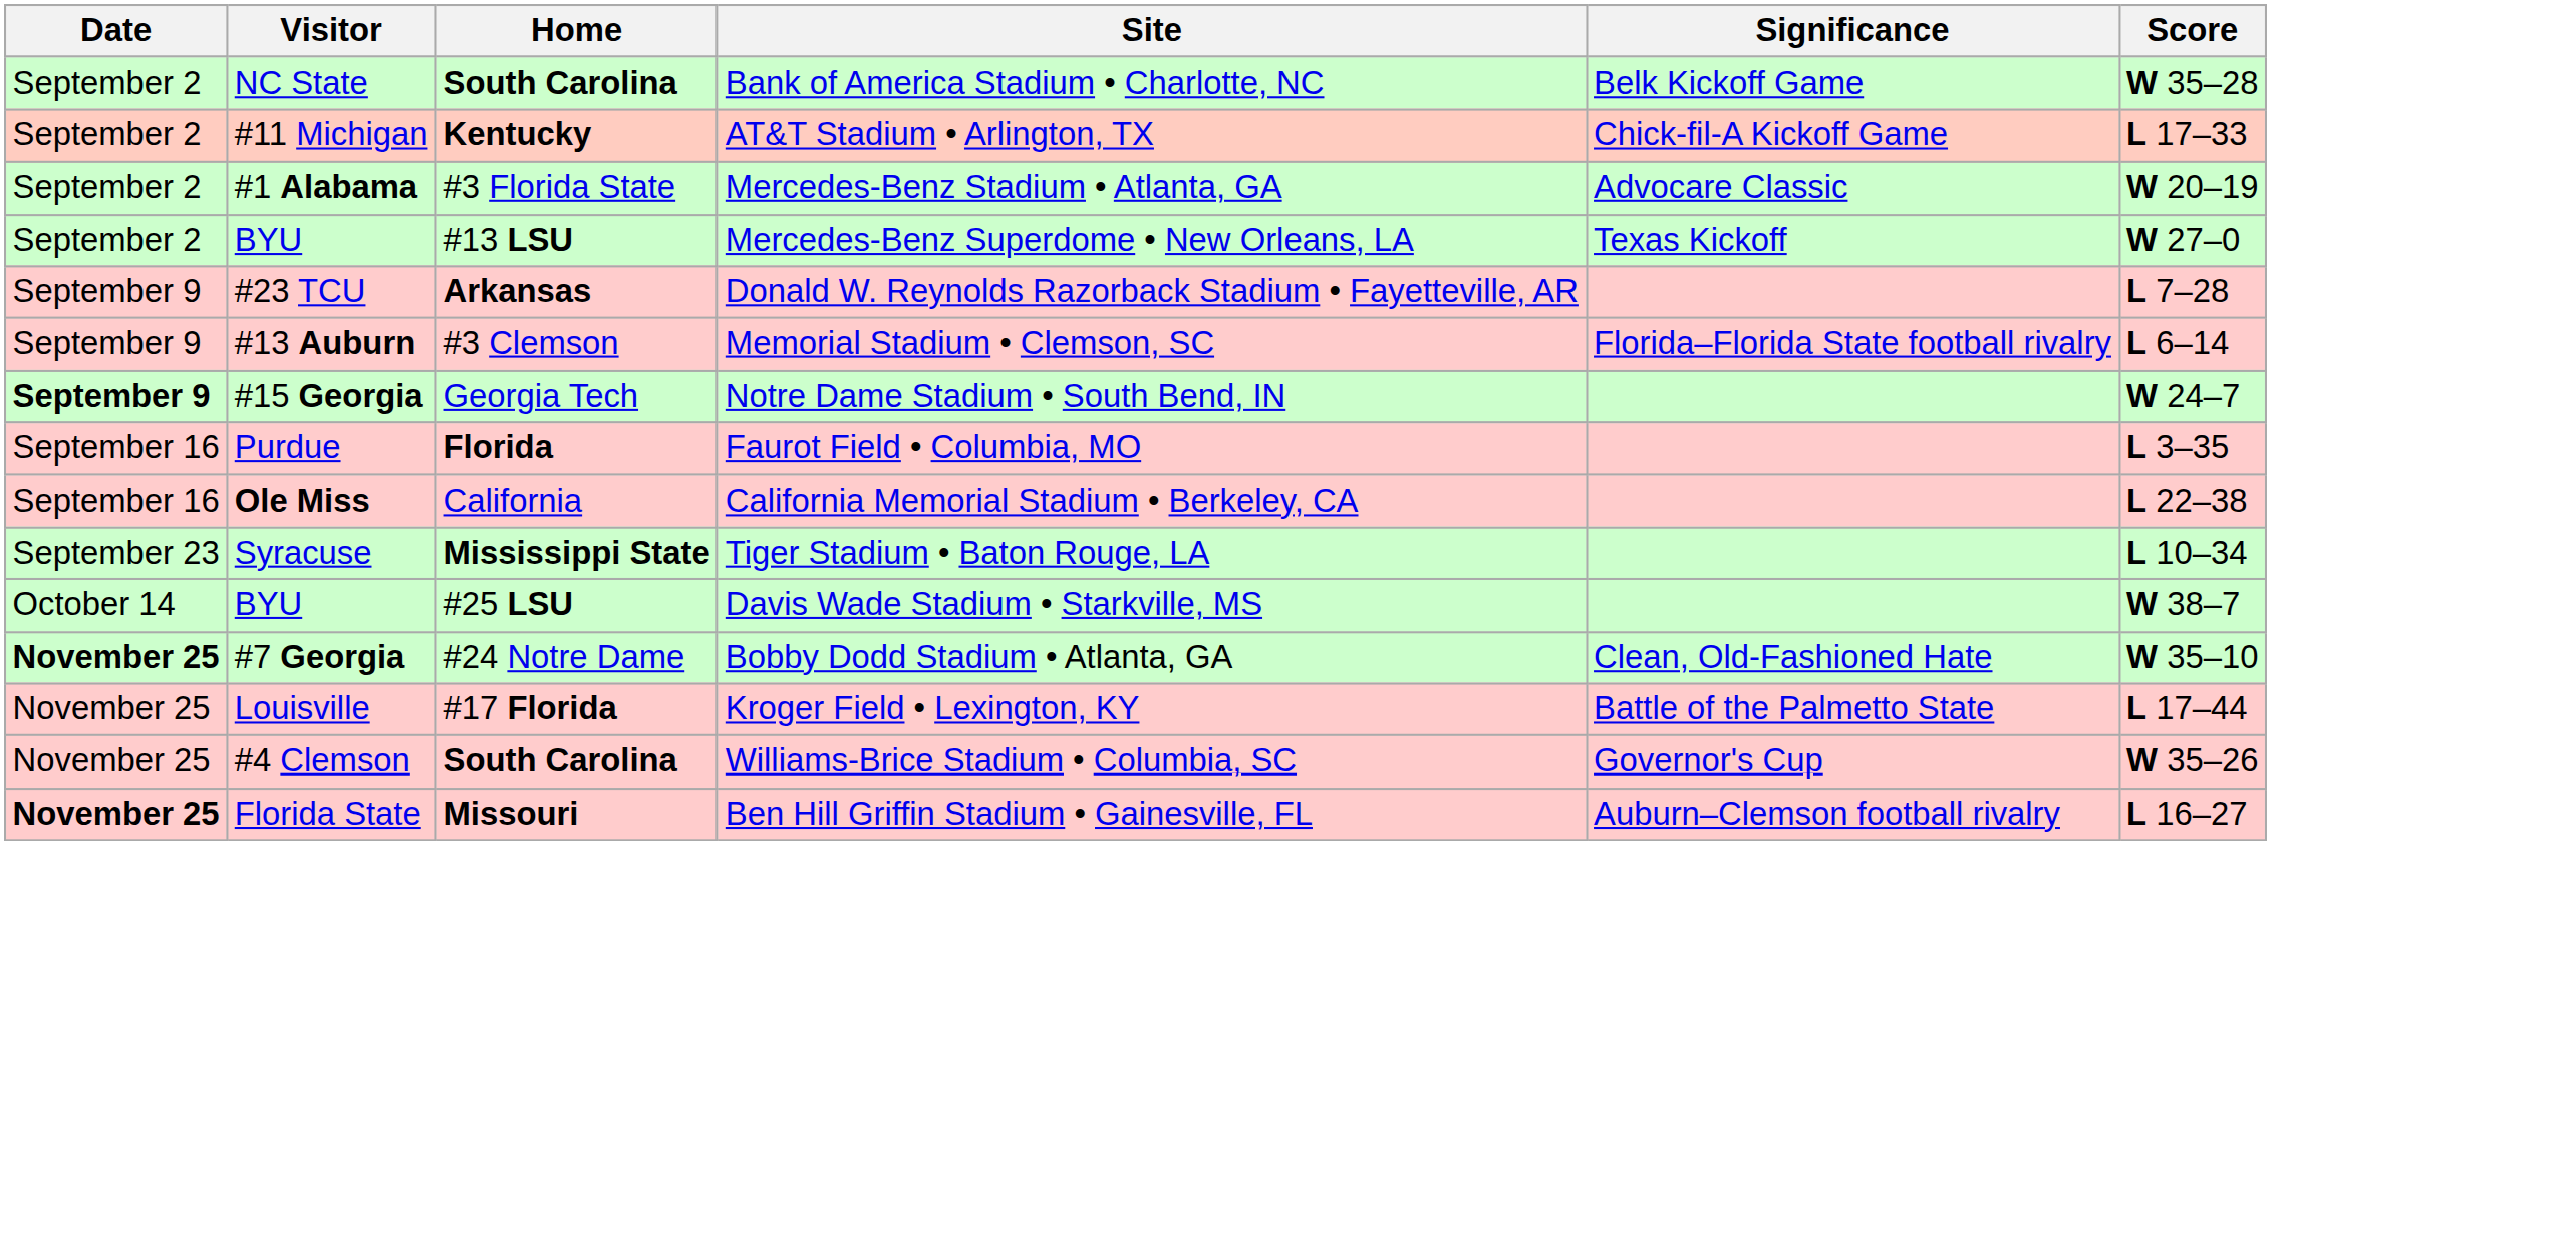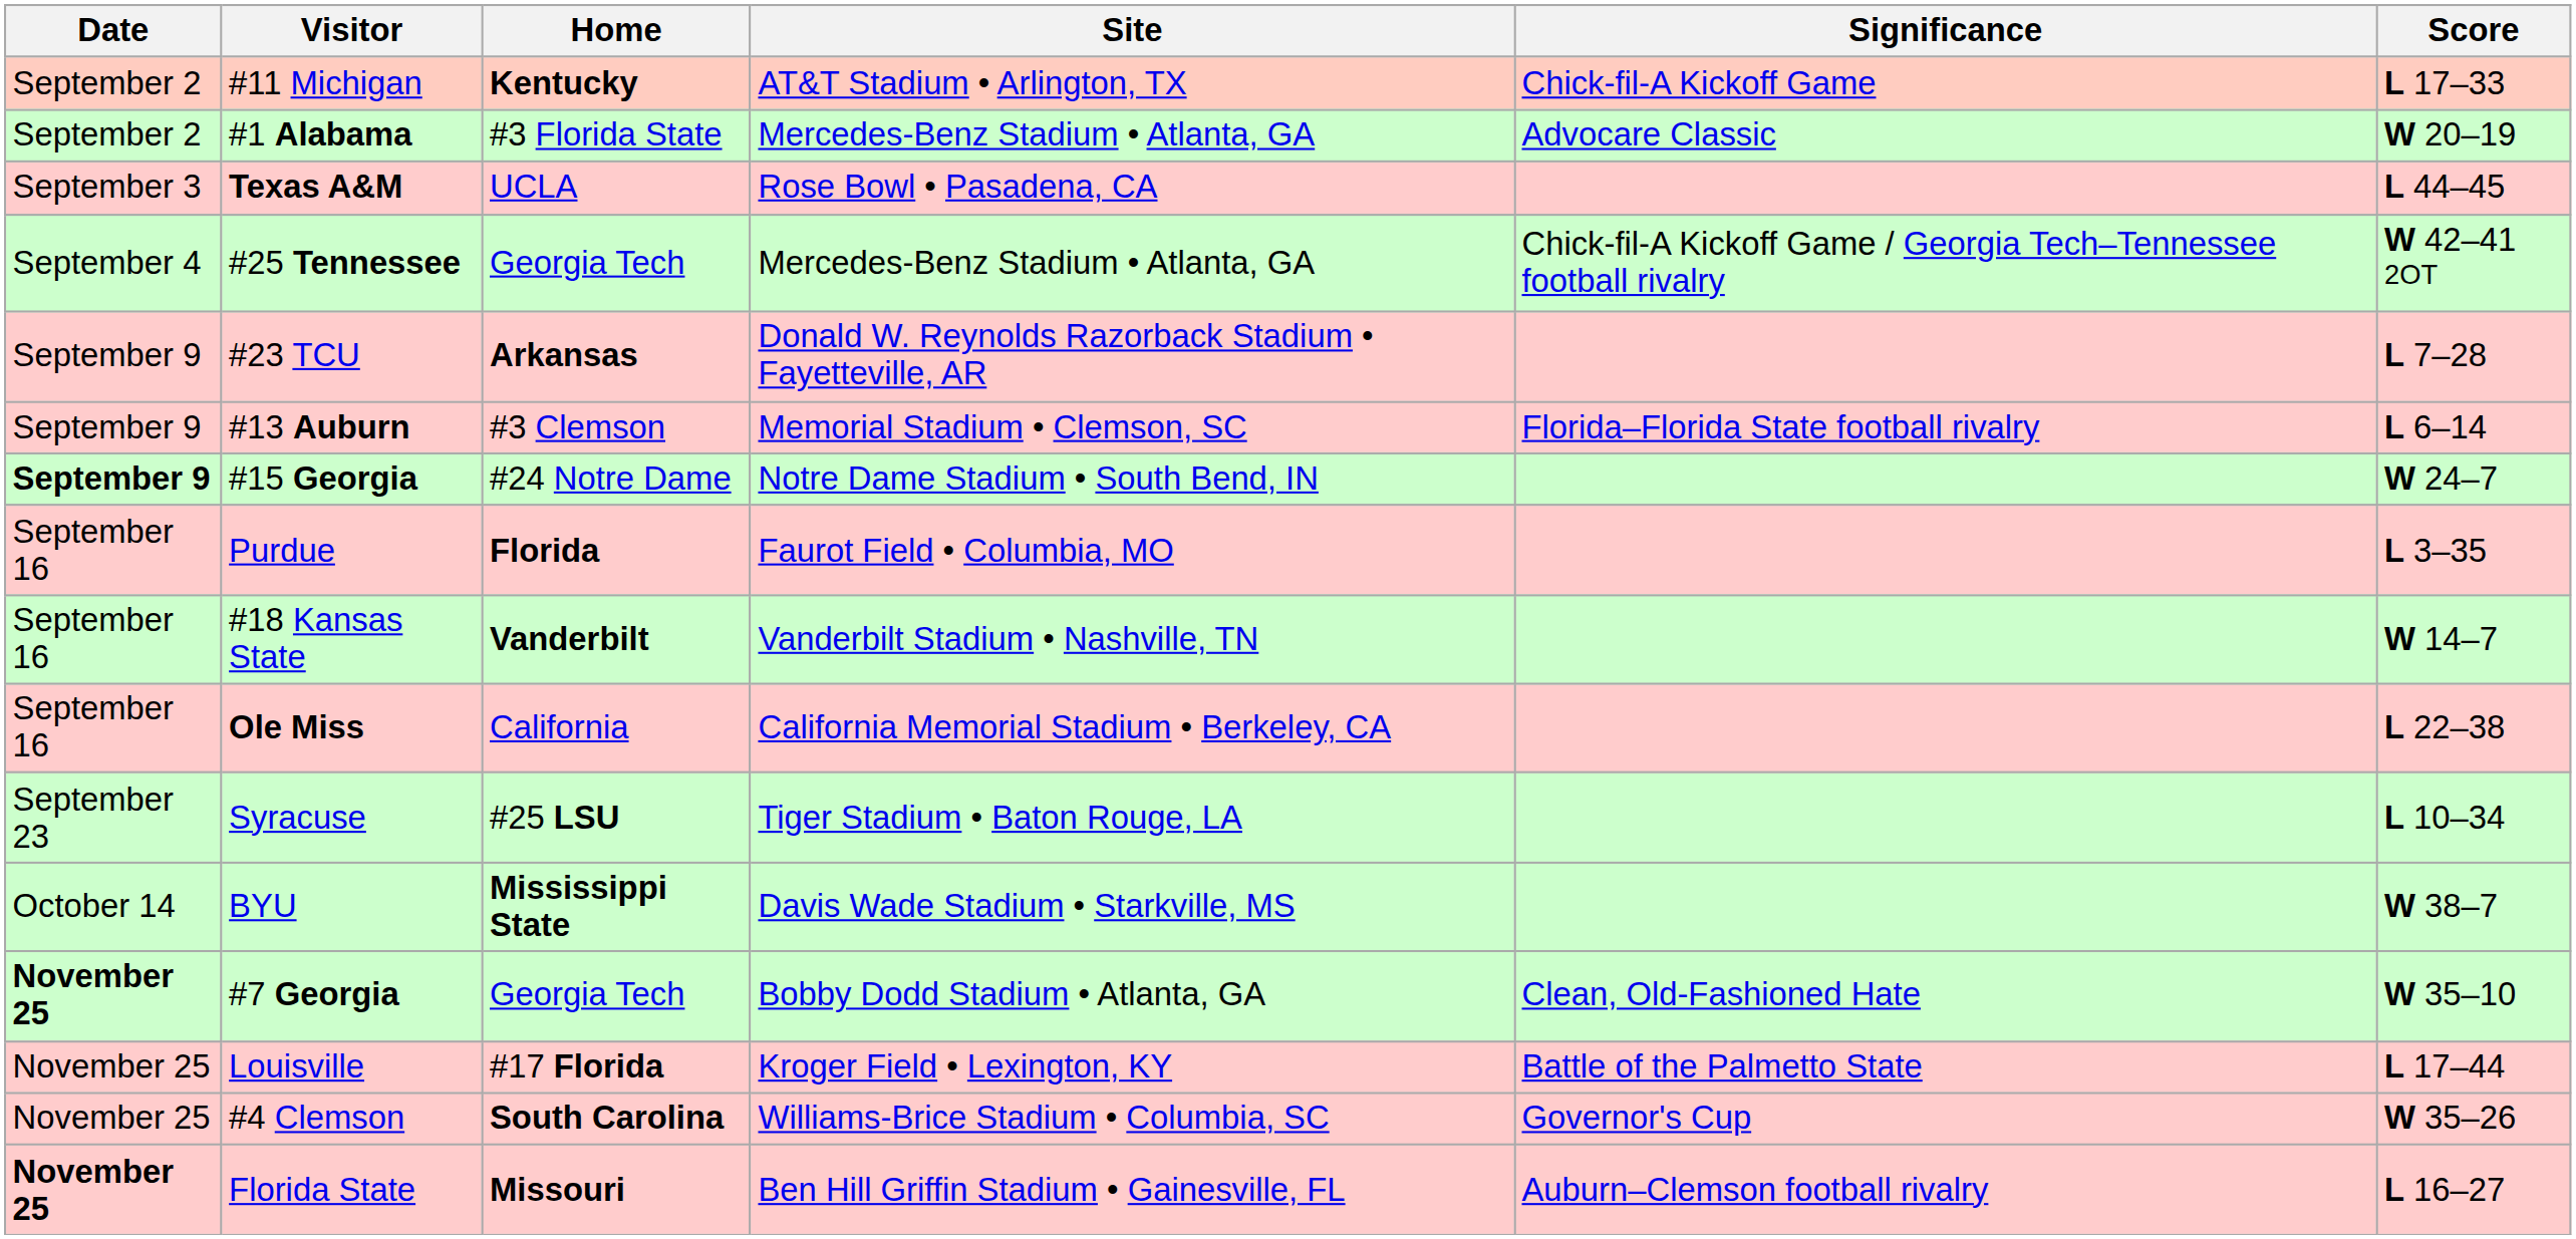- row: September 2 | NC State | South Carolina | Bank of America Stadium • Charlotte, NC | Belk Kickoff Game | W 35–28
- row: September 2 | BYU | #13 LSU | Mercedes-Benz Superdome • New Orleans, LA | Texas Kickoff | W 27–0
+ row: September 3 | Texas A&M | UCLA | Rose Bowl • Pasadena, CA | L 44–45
+ row: September 4 | #25 Tennessee | Georgia Tech | Mercedes-Benz Stadium • Atlanta, GA | Chick-fil-A Kickoff Game / Georgia Tech–Tennessee football rivalry | W 42–41 2OT
#15 Georgia | Home: Georgia Tech -> #24 Notre Dame
+ row: September 16 | #18 Kansas State | Vanderbilt | Vanderbilt Stadium • Nashville, TN | W 14–7
Syracuse | Home: Mississippi State -> #25 LSU
BYU / Davis Wade Stadium • Starkville, MS | Home: #25 LSU -> Mississippi State
#7 Georgia | Home: #24 Notre Dame -> Georgia Tech
